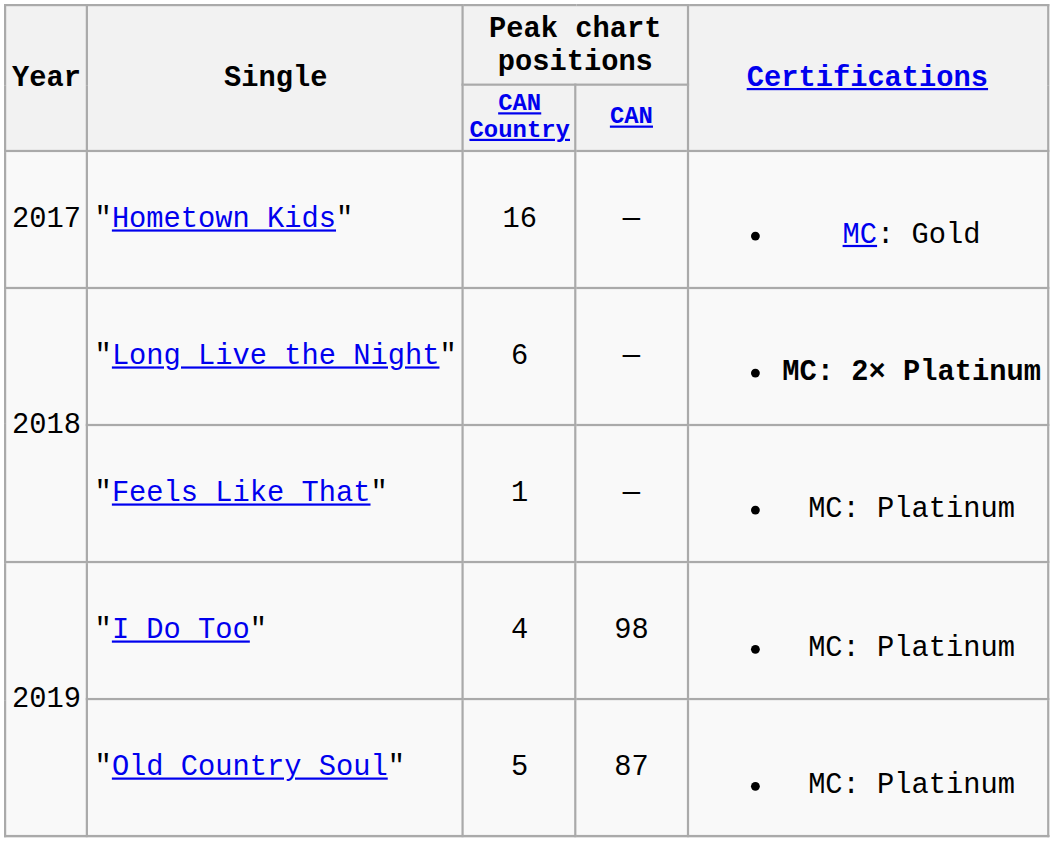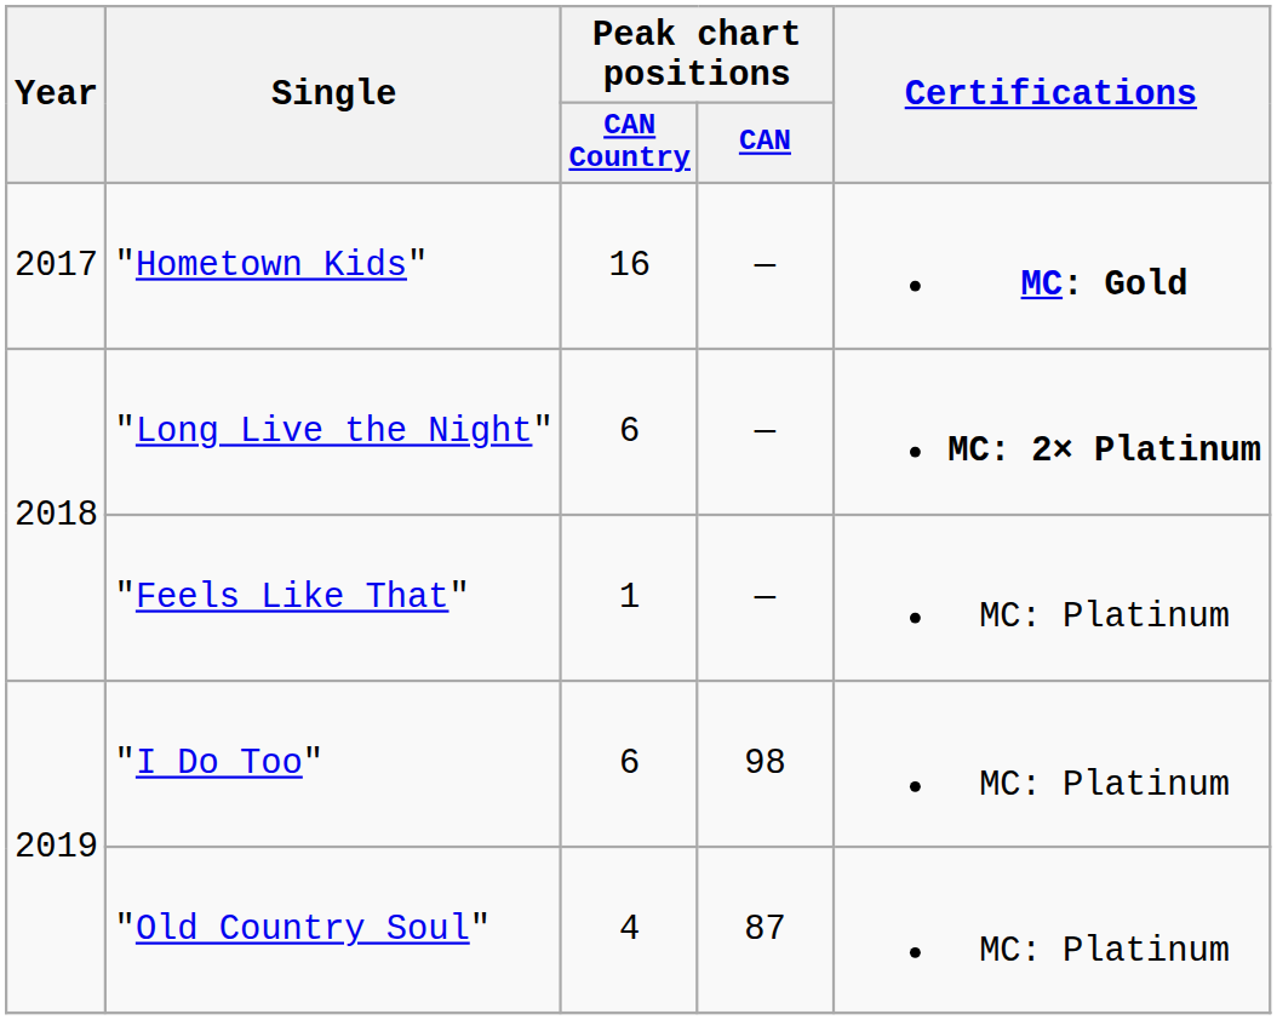"Hometown Kids" | Certifications: normal -> bold
"I Do Too" | Peak chart positions / CAN Country: 4 -> 6
"Old Country Soul" | Peak chart positions / CAN Country: 5 -> 4
